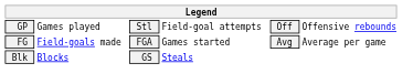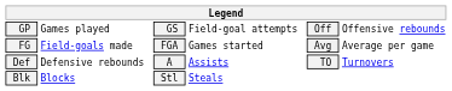GP | column 3: Stl -> GS
+ row: Def | Defensive rebounds | A | Assists | TO | Turnovers
Blk | column 3: GS -> Stl
